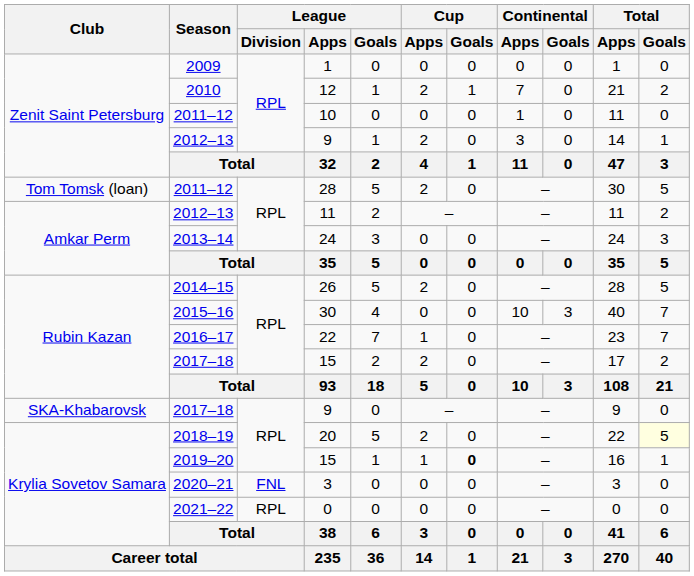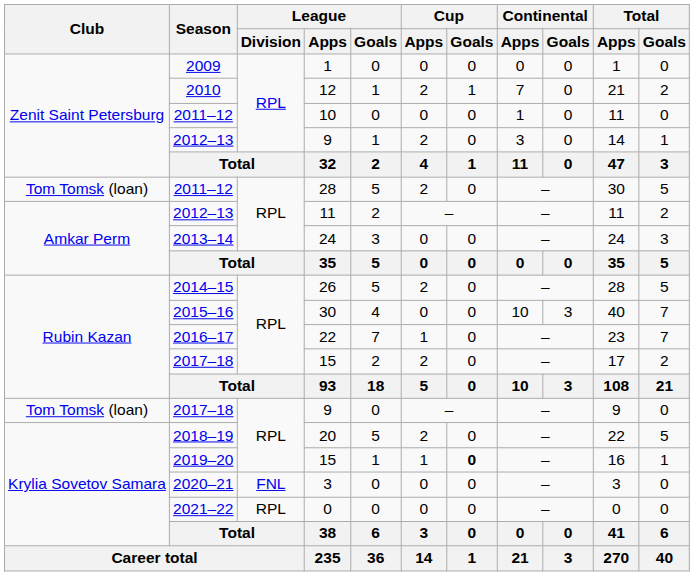2017–18 / 9 | Club: SKA-Khabarovsk -> Tom Tomsk (loan)
20 | Total / Goals: lightyellow background -> no background
